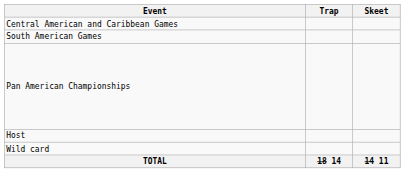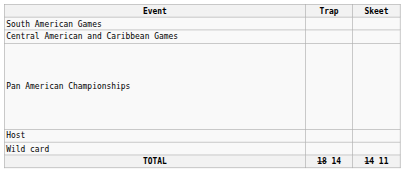rows swapped: South American Games <-> Central American and Caribbean Games
